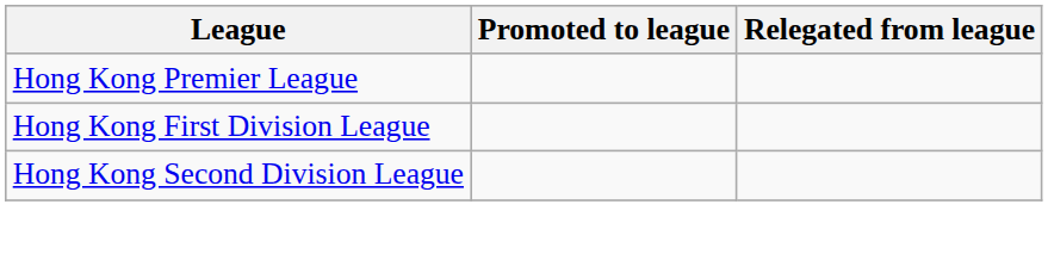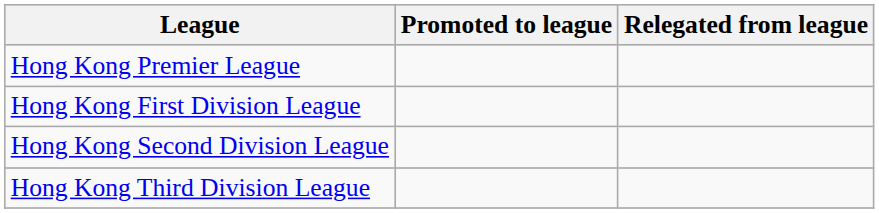+ row: Hong Kong Third Division League
